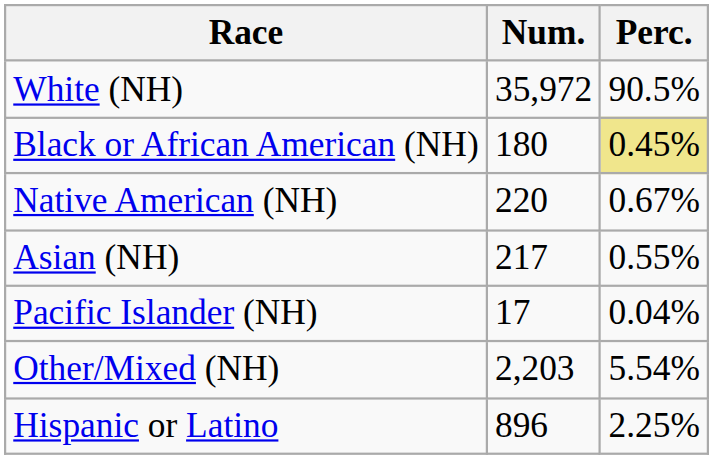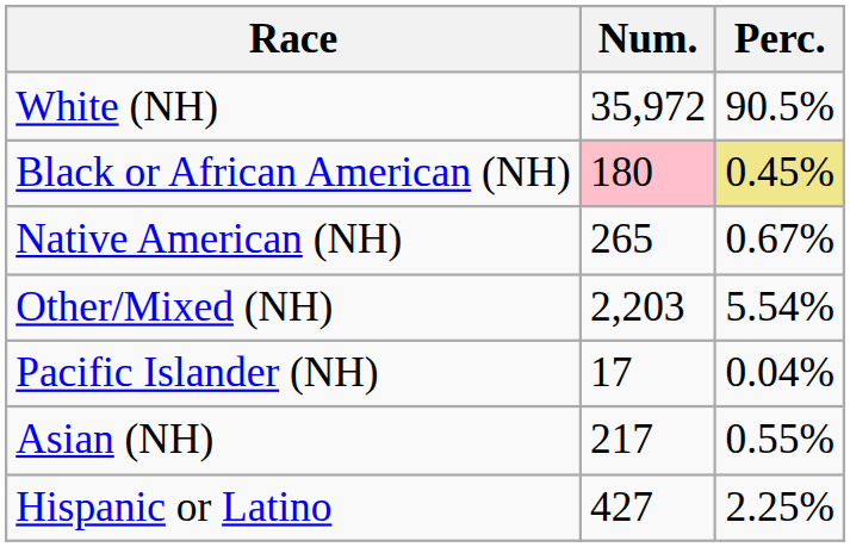Black or African American (NH) | Num.: no background -> pink background
Native American (NH) | Num.: 220 -> 265
rows swapped: Asian (NH) <-> Other/Mixed (NH)
Hispanic or Latino | Num.: 896 -> 427
